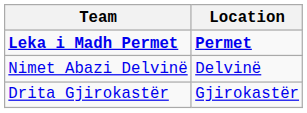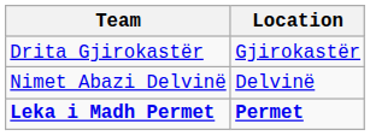rows swapped: Leka i Madh Permet <-> Drita Gjirokastër
